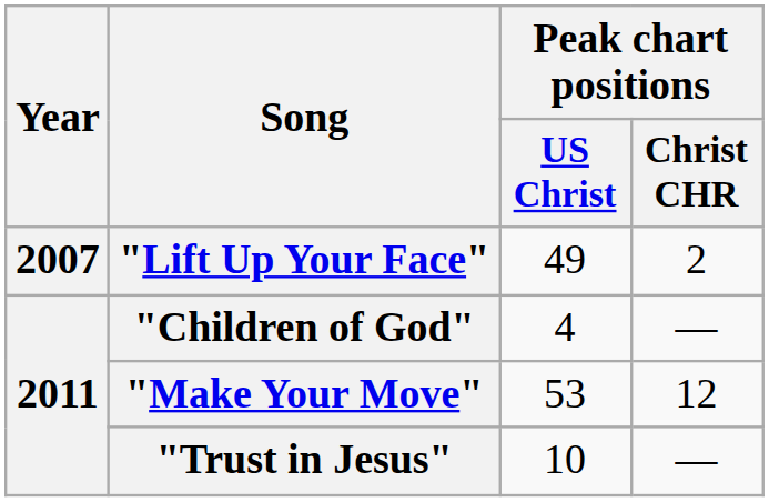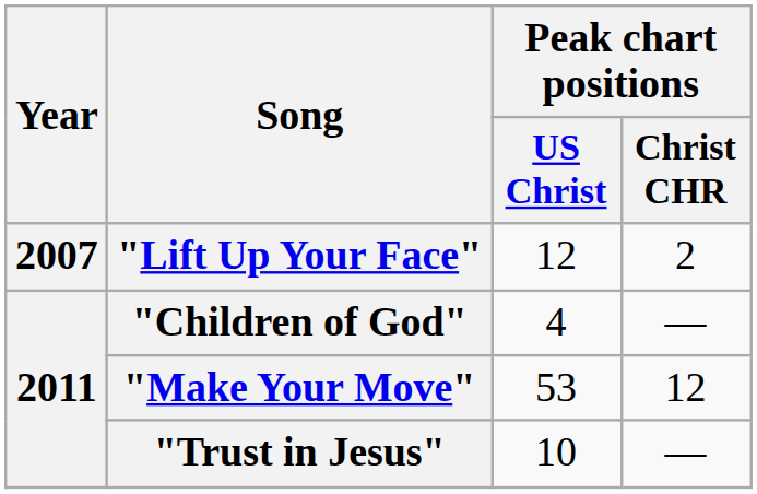"Lift Up Your Face" | Peak chart positions / US Christ: 49 -> 12
